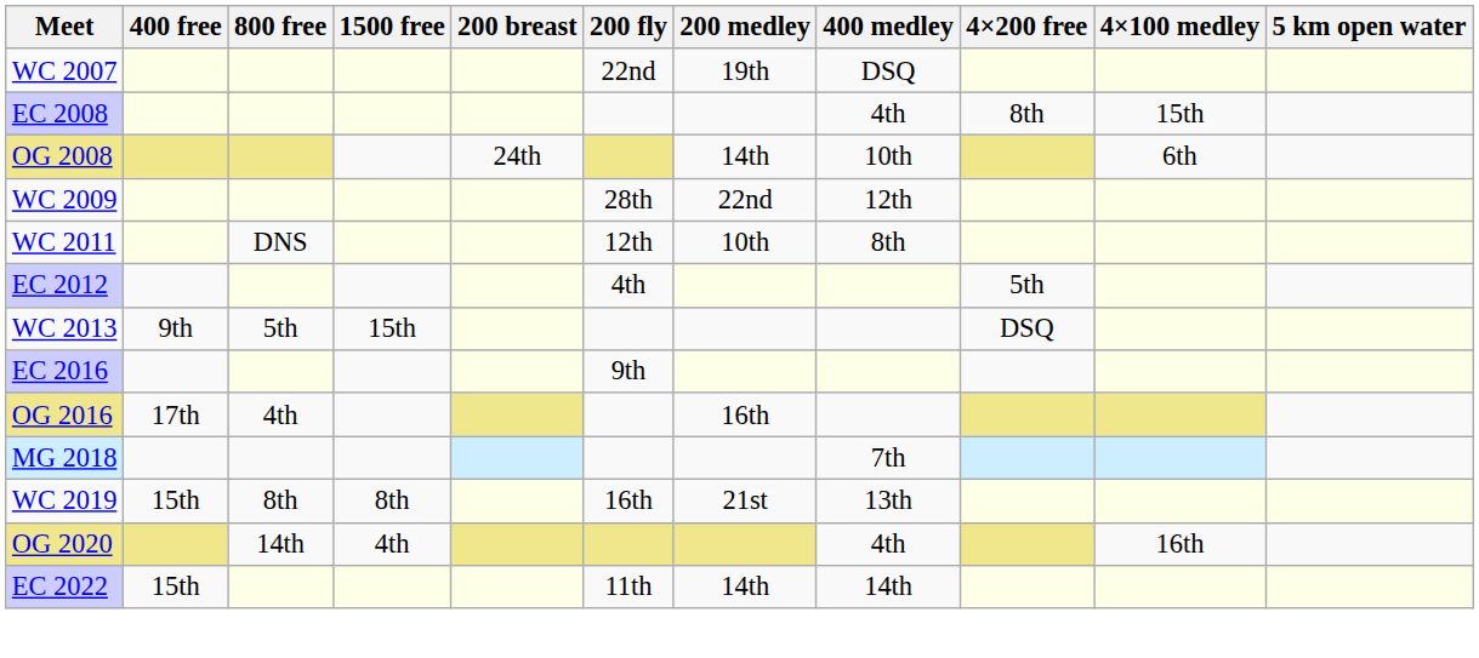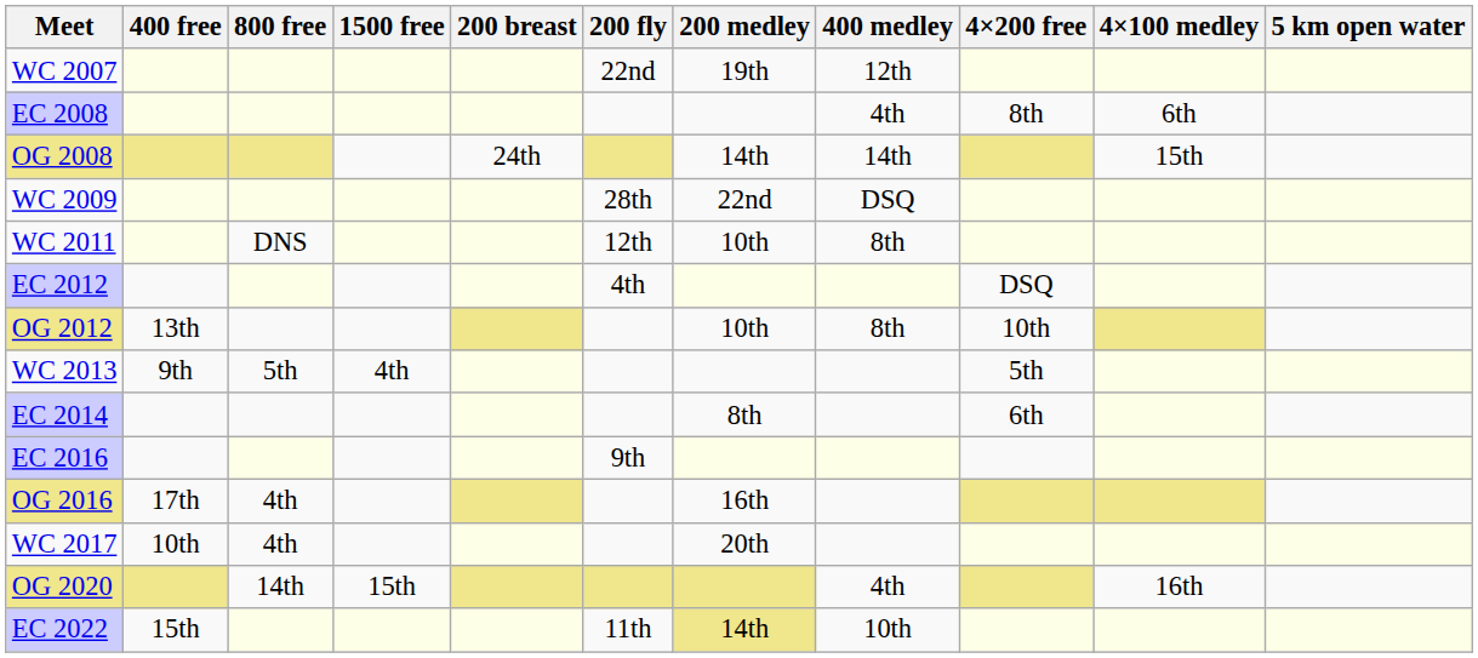WC 2007 | 400 medley: DSQ -> 12th
EC 2008 | 4×100 medley: 15th -> 6th
OG 2008 | 400 medley: 10th -> 14th
OG 2008 | 4×100 medley: 6th -> 15th
WC 2009 | 400 medley: 12th -> DSQ
EC 2012 | 4×200 free: 5th -> DSQ
+ row: OG 2012 | 13th | 10th | 8th | 10th
WC 2013 | 1500 free: 15th -> 4th
WC 2013 | 4×200 free: DSQ -> 5th
+ row: EC 2014 | 8th | 6th
+ row: WC 2017 | 10th | 4th | 20th
- row: MG 2018 | 7th
- row: WC 2019 | 15th | 8th | 8th | 16th | 21st | 13th
OG 2020 | 1500 free: 4th -> 15th
EC 2022 | 200 medley: no background -> khaki background
EC 2022 | 400 medley: 14th -> 10th
